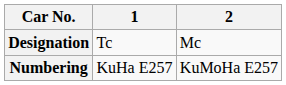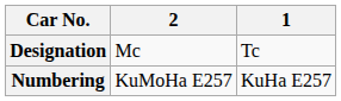columns swapped: 1 <-> 2
